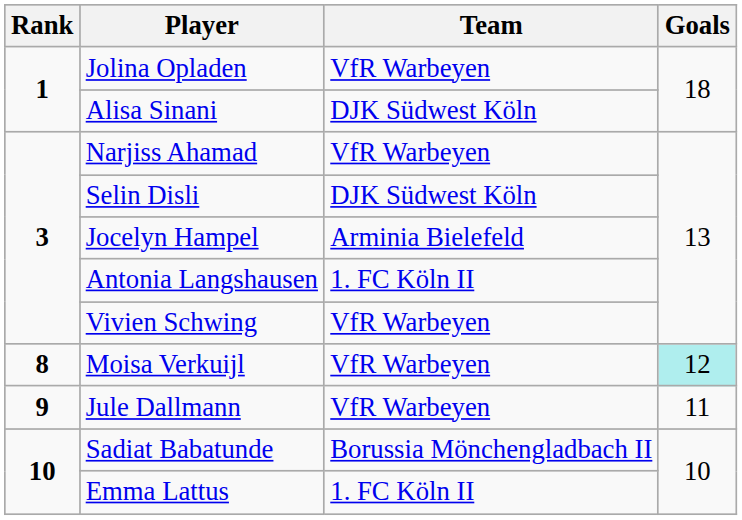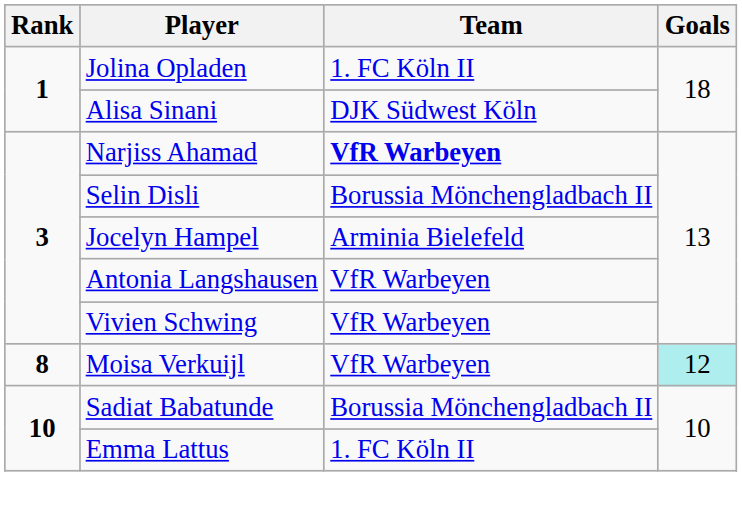Jolina Opladen | Team: VfR Warbeyen -> 1. FC Köln II
Narjiss Ahamad | Team: normal -> bold
Selin Disli | Team: DJK Südwest Köln -> Borussia Mönchengladbach II
Antonia Langshausen | Team: 1. FC Köln II -> VfR Warbeyen
- row: 9 | Jule Dallmann | VfR Warbeyen | 11
